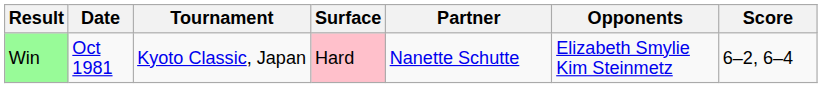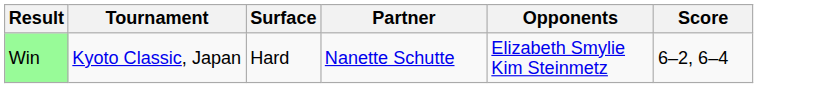- column: Date | Oct 1981
Win | Surface: pink background -> no background
